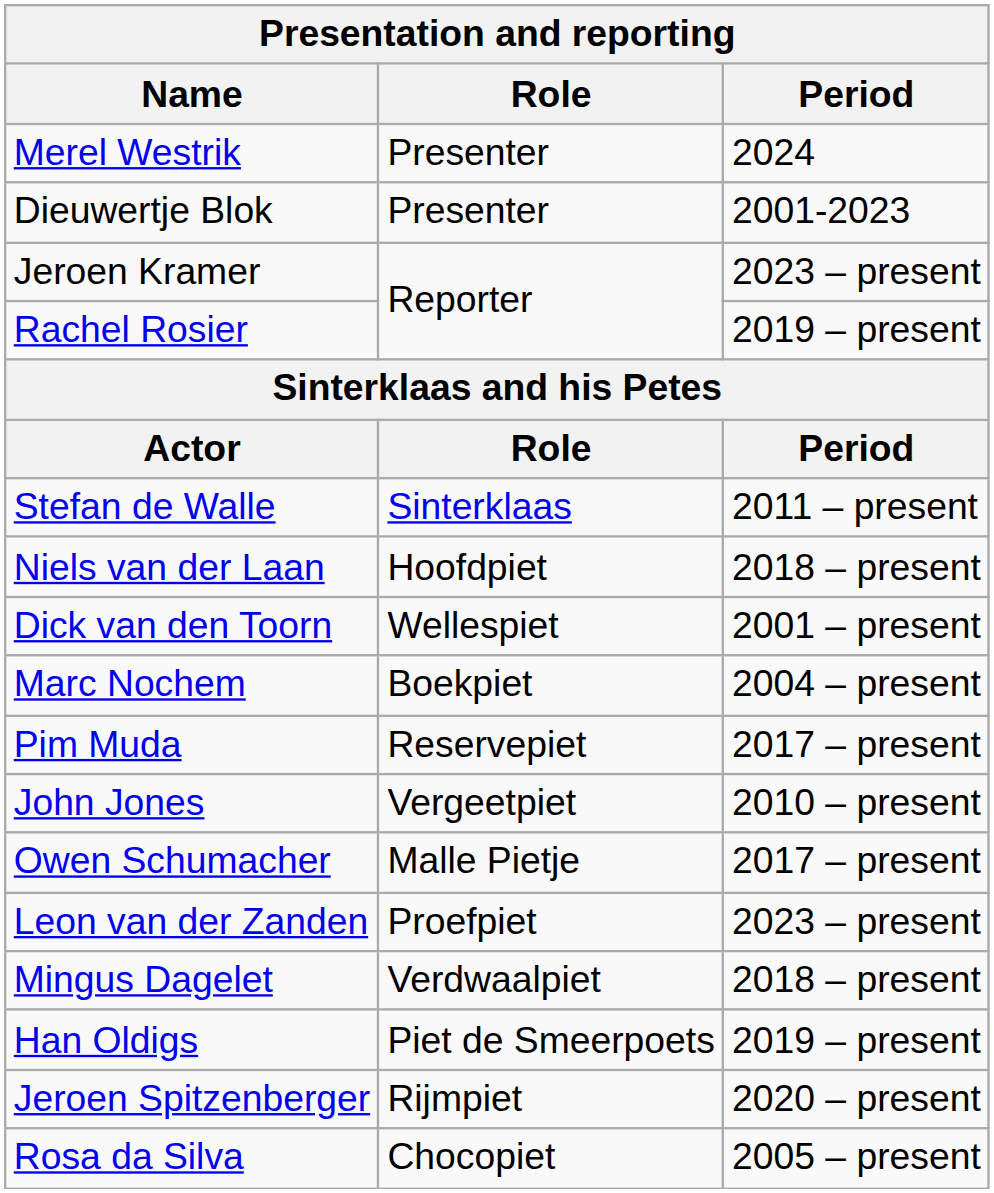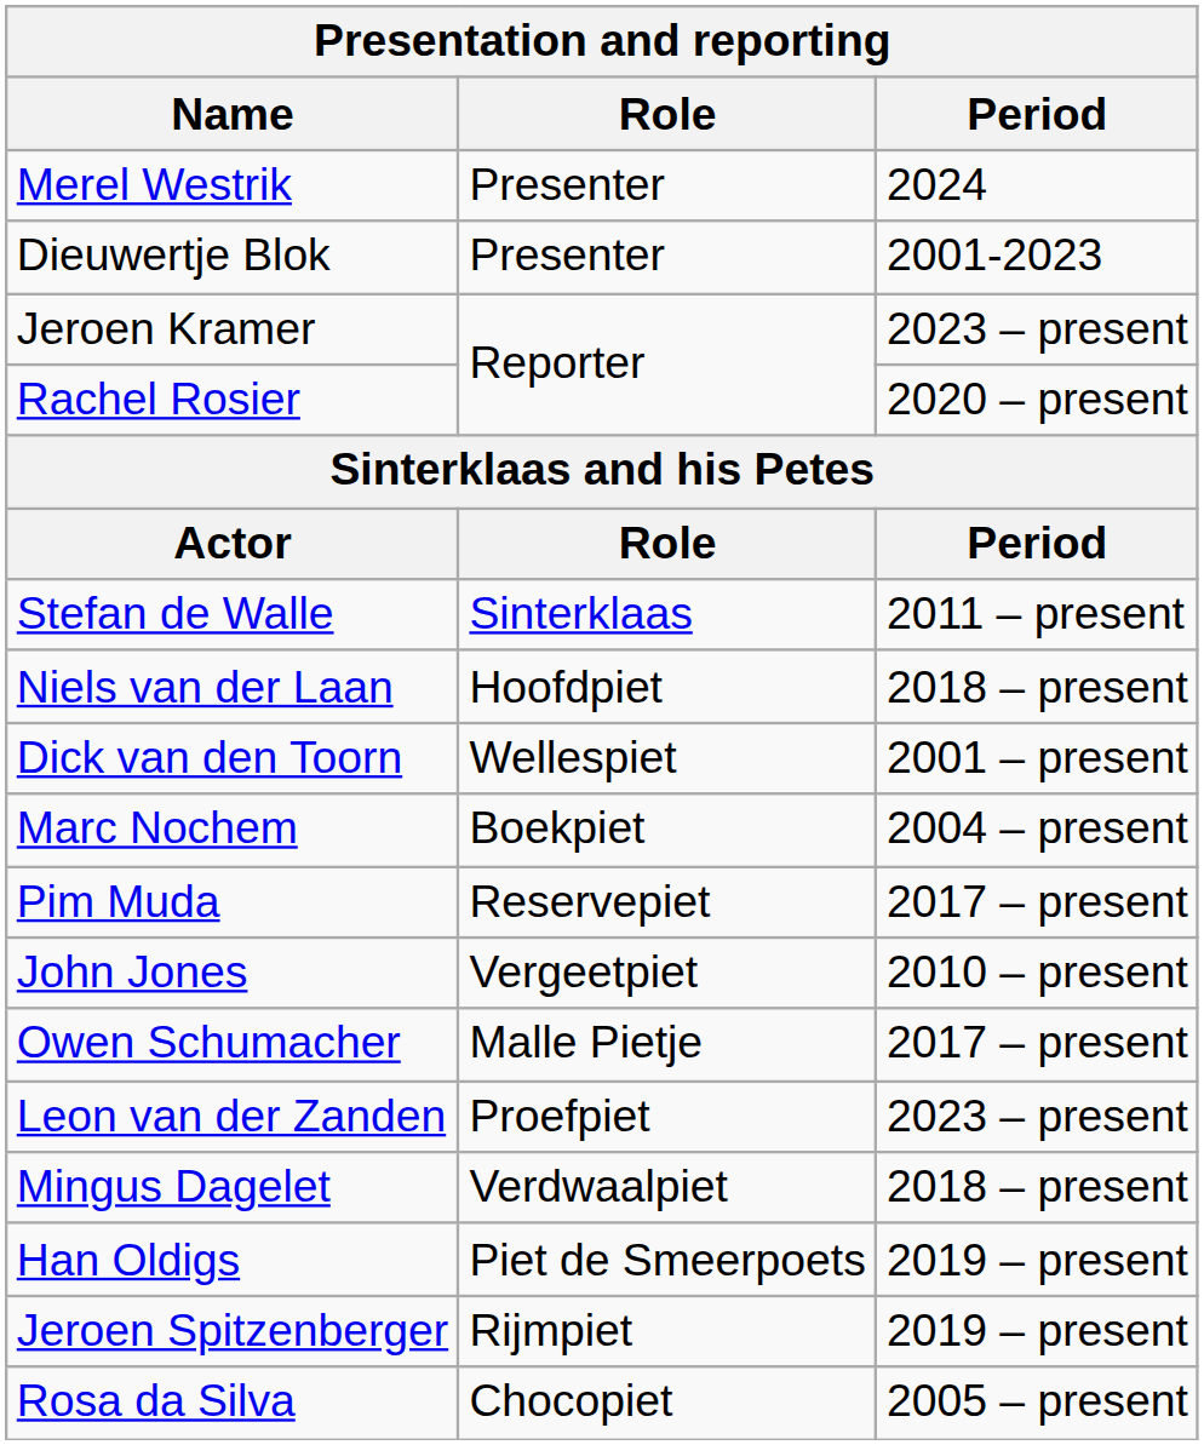Rachel Rosier | Period: 2019 – present -> 2020 – present
Jeroen Spitzenberger | Period: 2020 – present -> 2019 – present
